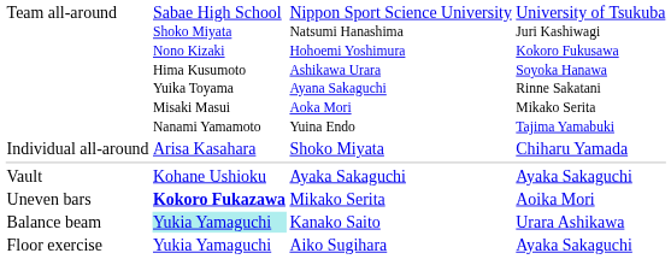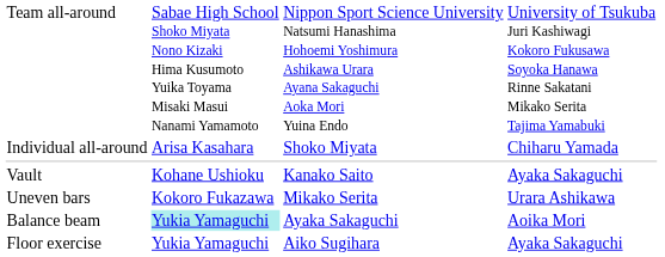Vault | column 3: Ayaka Sakaguchi -> Kanako Saito
Uneven bars | column 2: bold -> normal
Uneven bars | column 4: Aoika Mori -> Urara Ashikawa
Balance beam | column 3: Kanako Saito -> Ayaka Sakaguchi
Balance beam | column 4: Urara Ashikawa -> Aoika Mori
